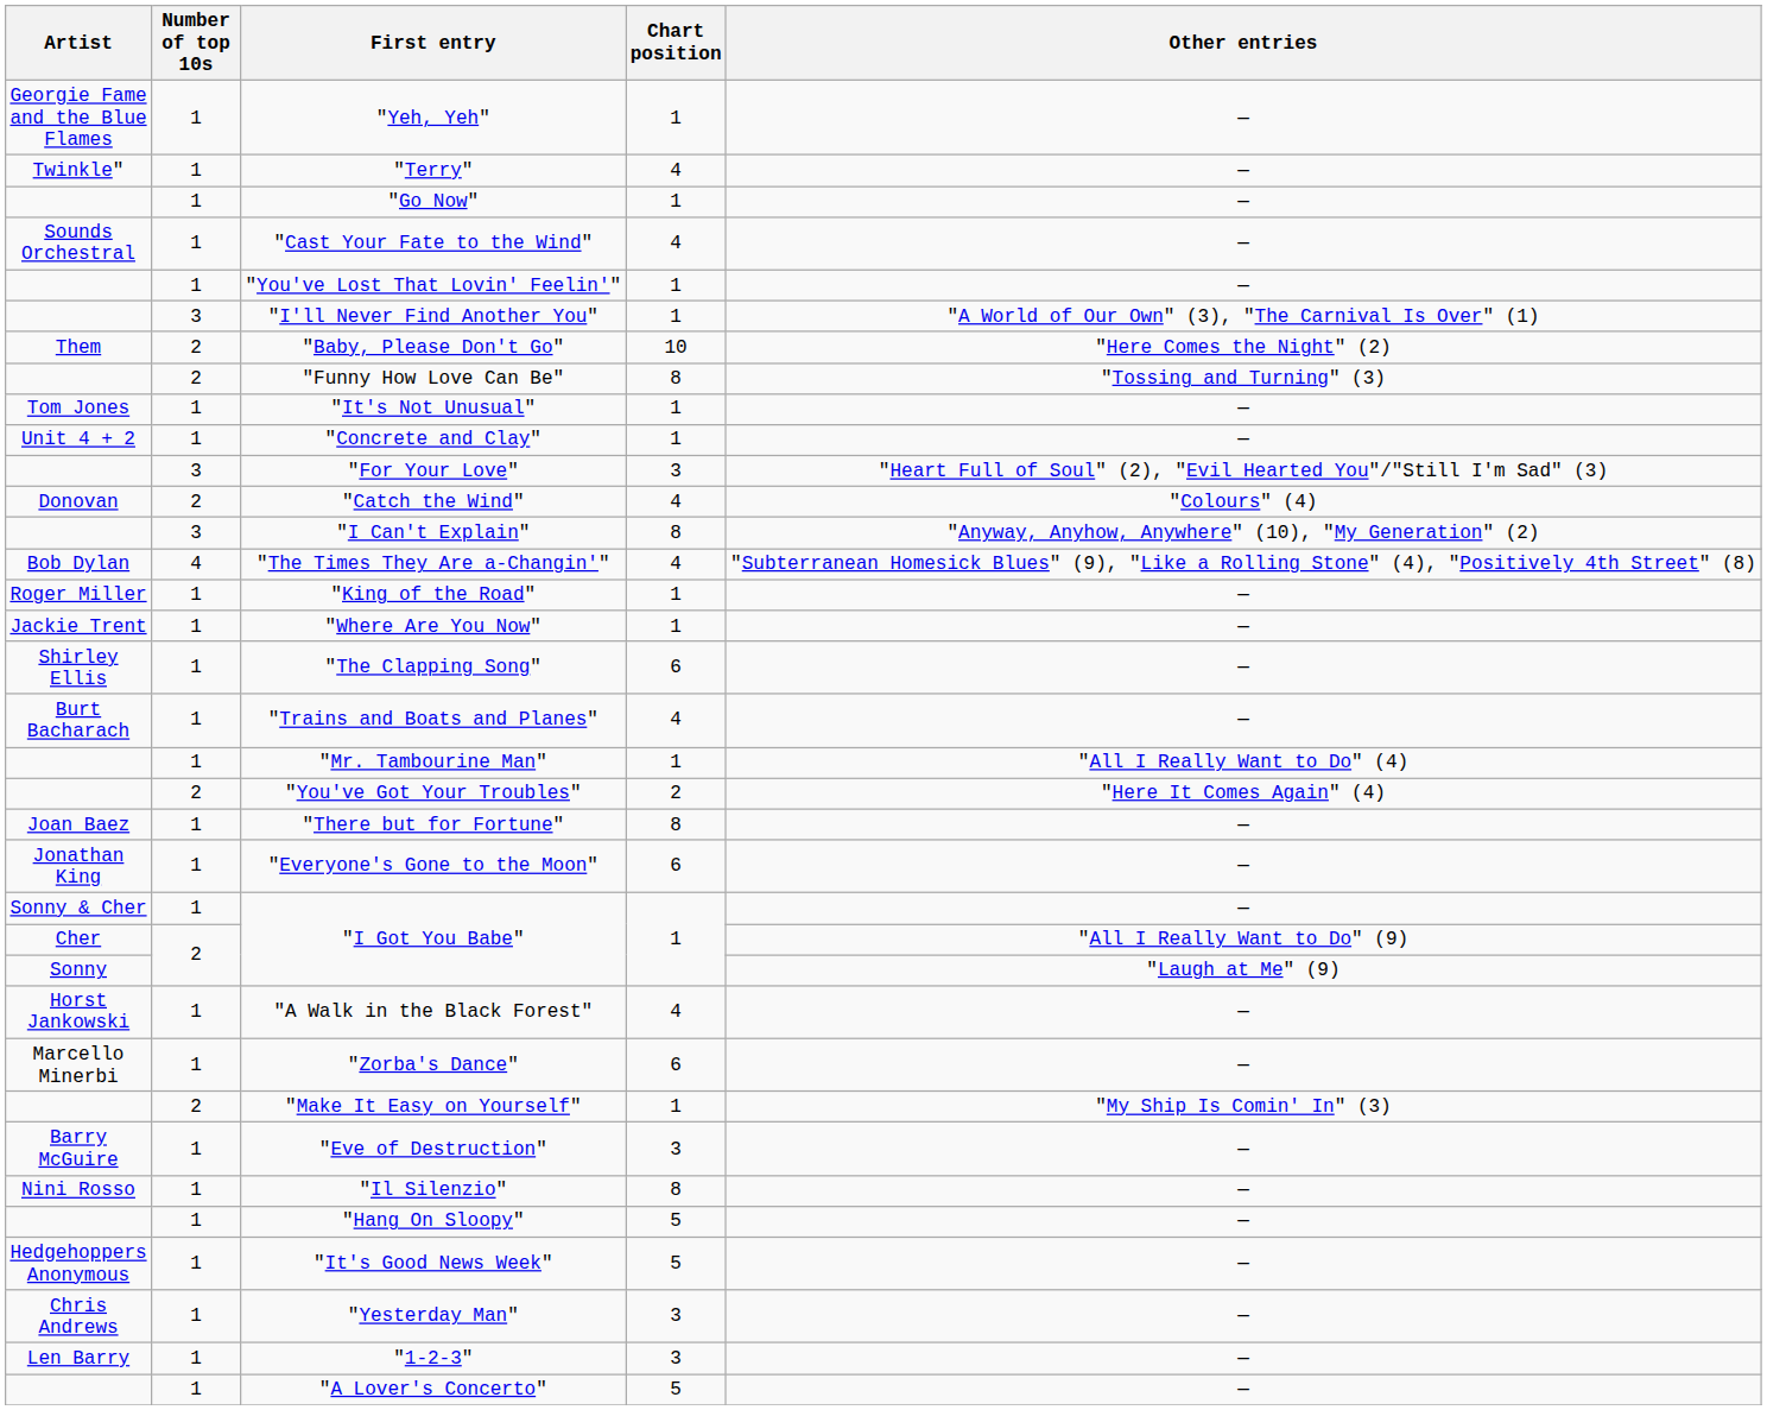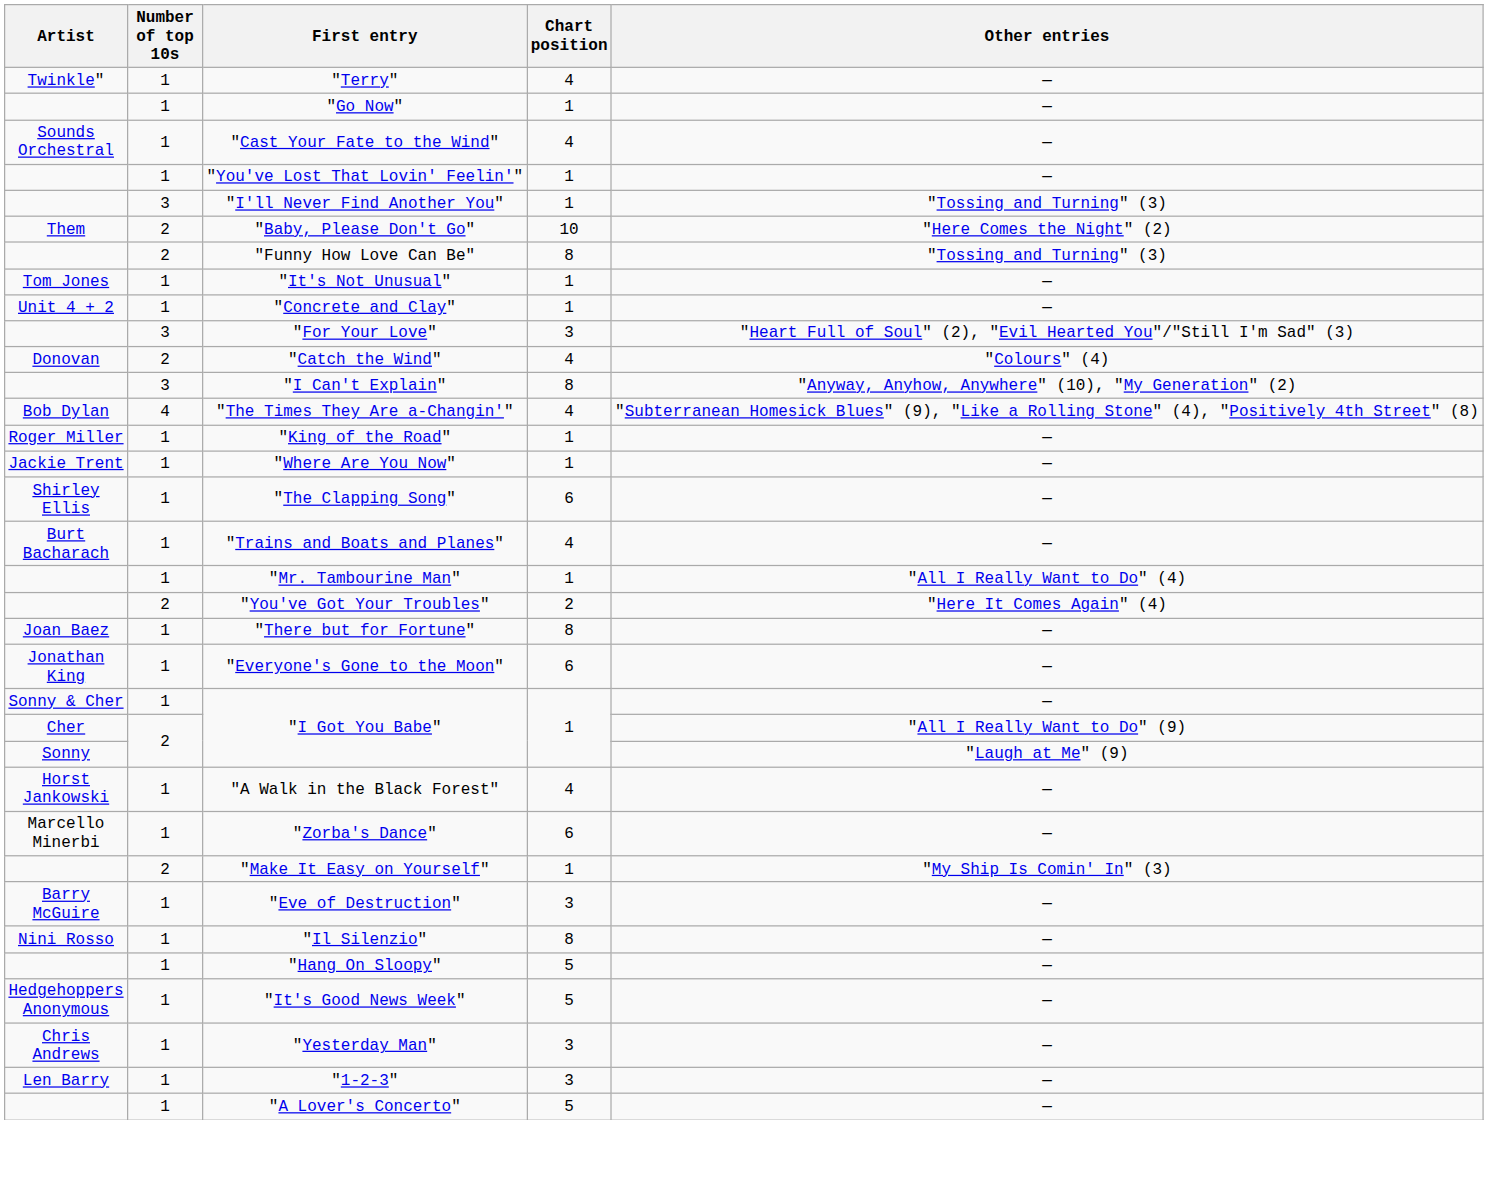- row: Georgie Fame and the Blue Flames | 1 | "Yeh, Yeh" | 1 | —
"I'll Never Find Another You" | Other entries: "A World of Our Own" (3), "The Carnival Is Over" (1) -> "Tossing and Turning" (3)
